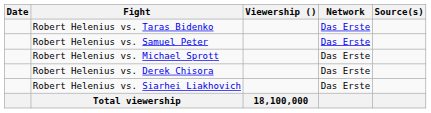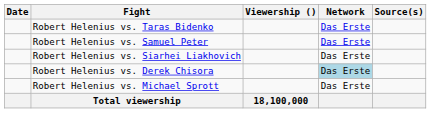rows swapped: Robert Helenius vs. Siarhei Liakhovich <-> Robert Helenius vs. Michael Sprott
Robert Helenius vs. Derek Chisora | Network: no background -> lightblue background
